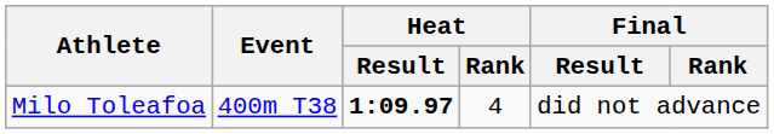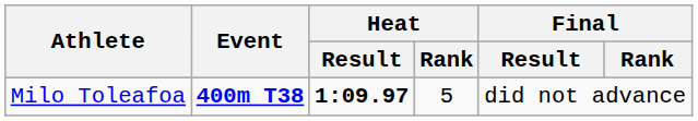Milo Toleafoa | Event: normal -> bold
Milo Toleafoa | Heat / Rank: 4 -> 5
